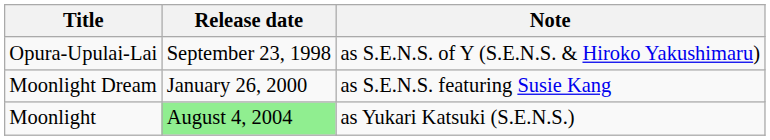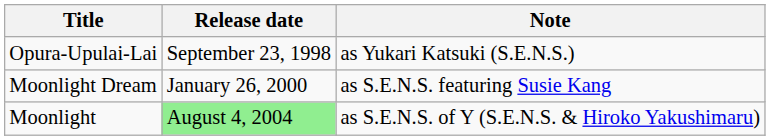Opura-Upulai-Lai | Note: as S.E.N.S. of Y (S.E.N.S. & Hiroko Yakushimaru) -> as Yukari Katsuki (S.E.N.S.)
Moonlight | Note: as Yukari Katsuki (S.E.N.S.) -> as S.E.N.S. of Y (S.E.N.S. & Hiroko Yakushimaru)
